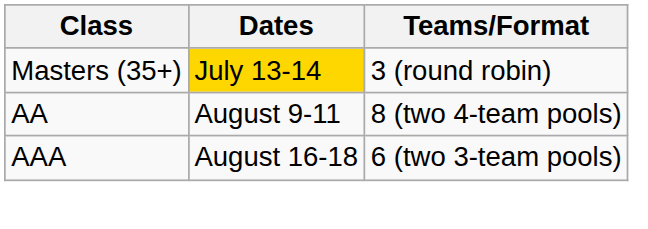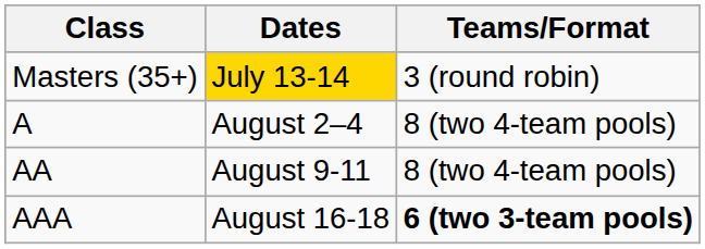+ row: A | August 2–4 | 8 (two 4-team pools)
AAA | Teams/Format: normal -> bold
